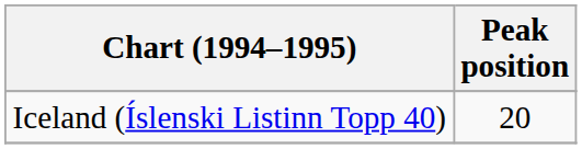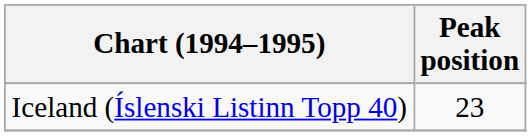Iceland (Íslenski Listinn Topp 40) | Peak position: 20 -> 23
